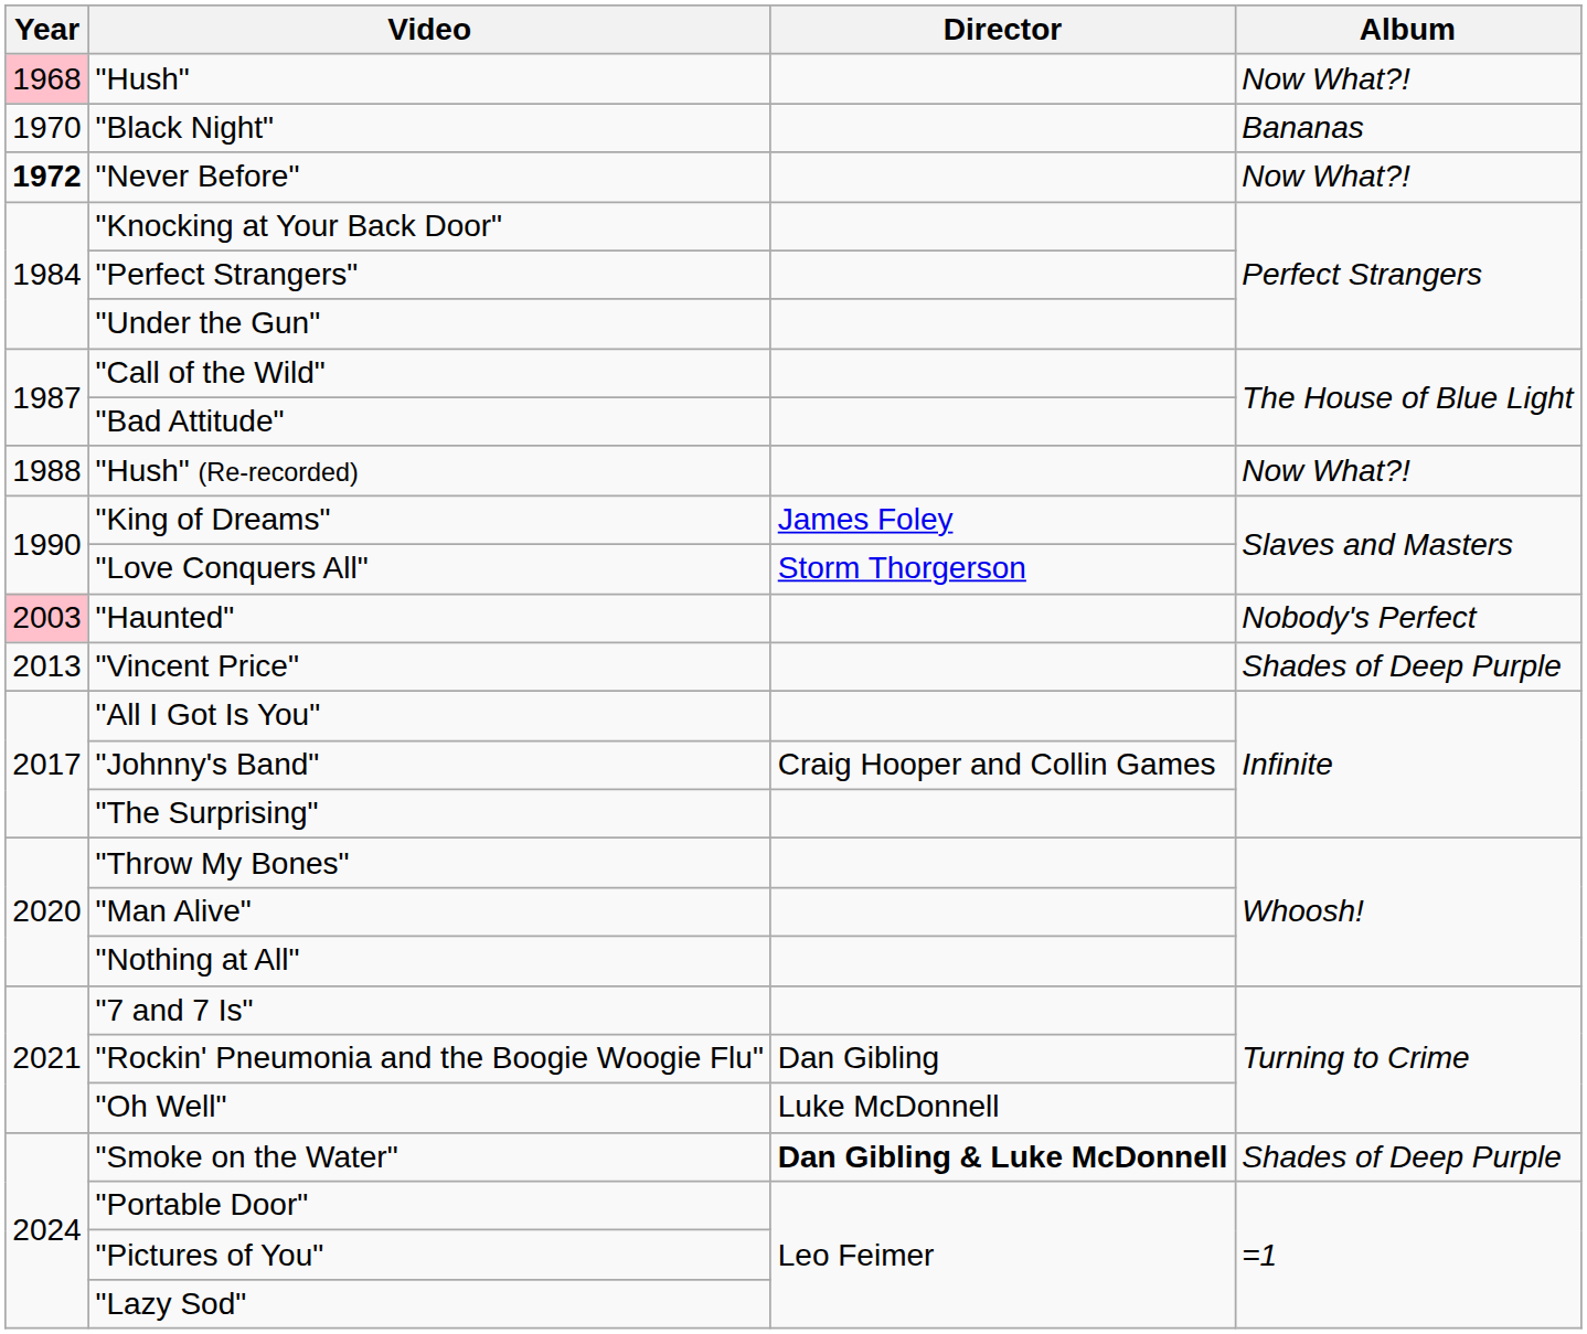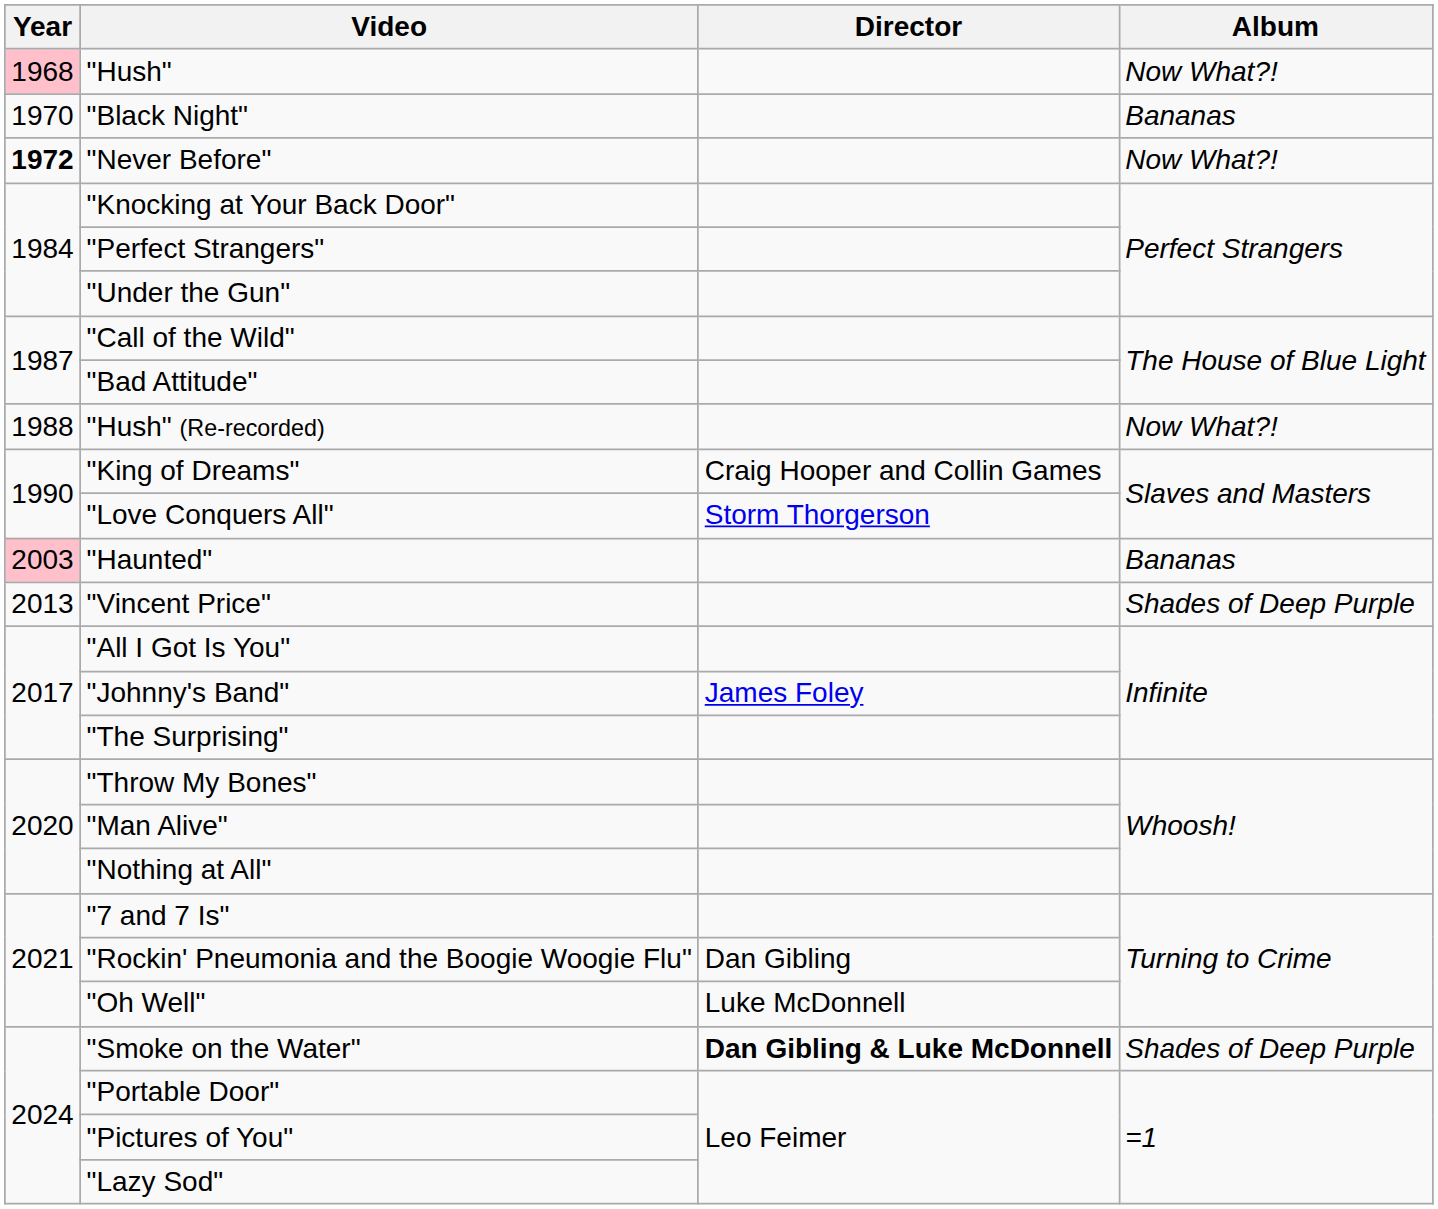"King of Dreams" | Director: James Foley -> Craig Hooper and Collin Games
"Haunted" | Album: Nobody's Perfect -> Bananas
"Johnny's Band" | Director: Craig Hooper and Collin Games -> James Foley
